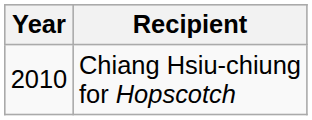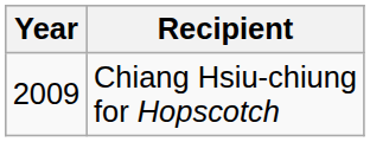Chiang Hsiu-chiung for Hopscotch | Year: 2010 -> 2009
